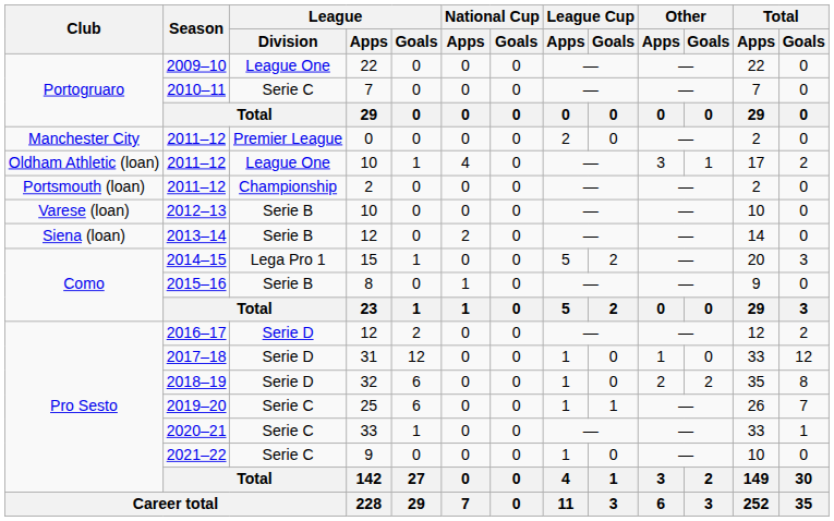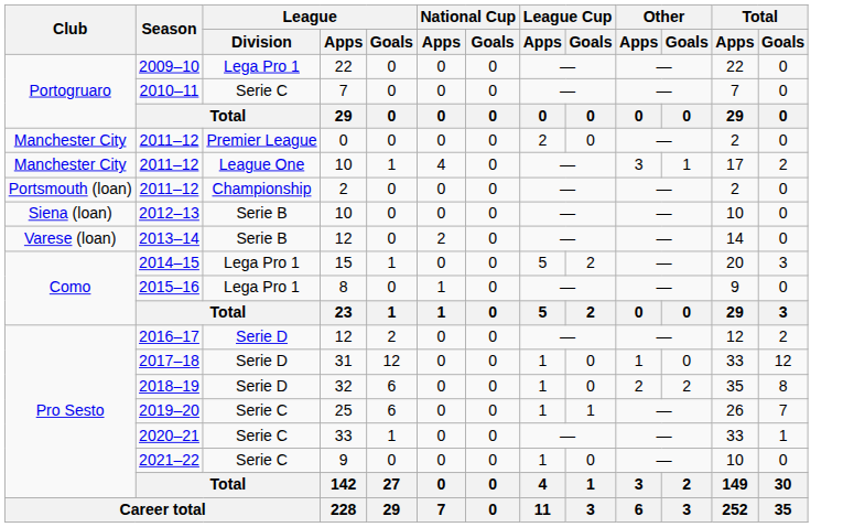2009–10 | League / Division: League One -> Lega Pro 1
2011–12 / 10 | Club: Oldham Athletic (loan) -> Manchester City
2012–13 | Club: Varese (loan) -> Siena (loan)
2013–14 | Club: Siena (loan) -> Varese (loan)
2015–16 | League / Division: Serie B -> Lega Pro 1
